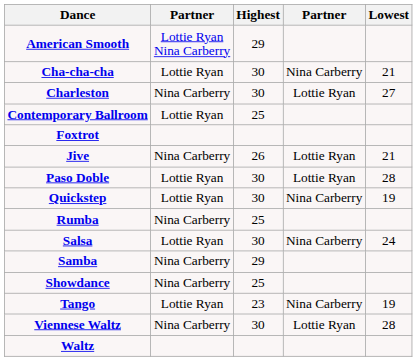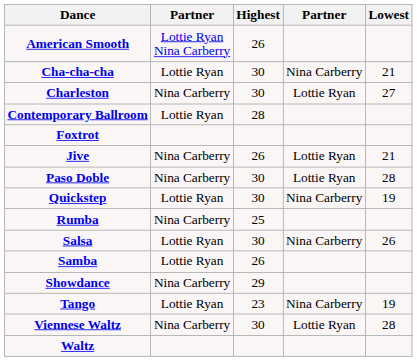American Smooth | Highest: 29 -> 26
Contemporary Ballroom | Highest: 25 -> 28
Paso Doble | column 2: Lottie Ryan -> Nina Carberry
Salsa | Lowest: 24 -> 26
Samba | column 2: Nina Carberry -> Lottie Ryan
Samba | Highest: 29 -> 26
Showdance | Highest: 25 -> 29
